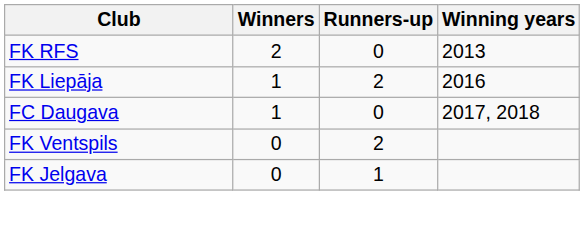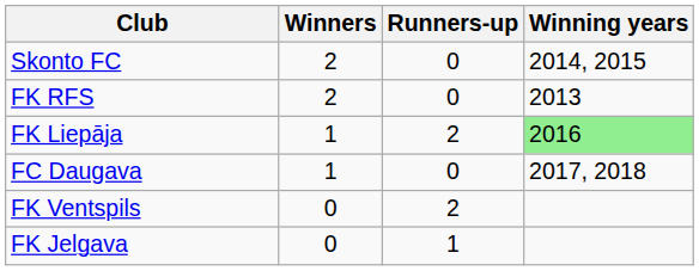+ row: Skonto FC | 2 | 0 | 2014, 2015
FK Liepāja | Winning years: no background -> lightgreen background
